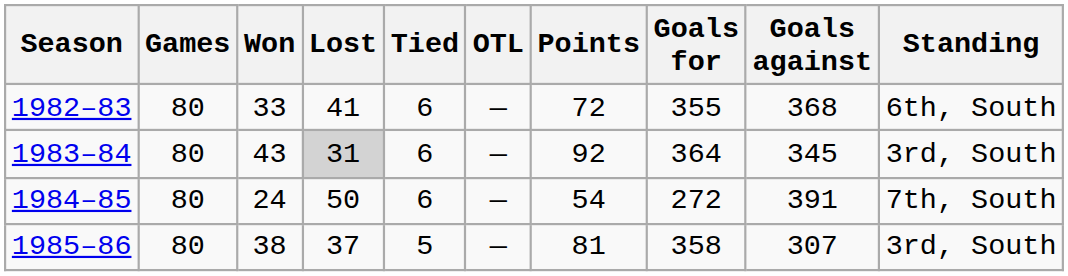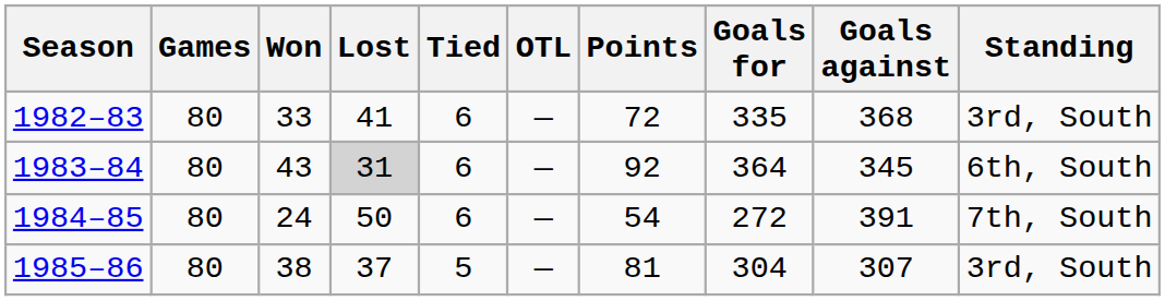1982–83 | Goals for: 355 -> 335
1982–83 | Standing: 6th, South -> 3rd, South
1983–84 | Standing: 3rd, South -> 6th, South
1985–86 | Goals for: 358 -> 304
